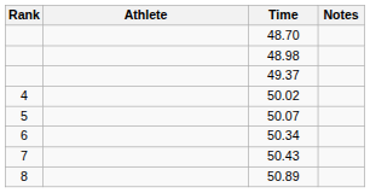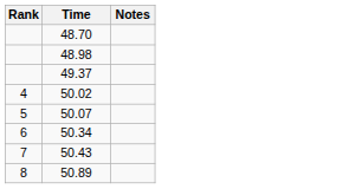- column: Athlete
